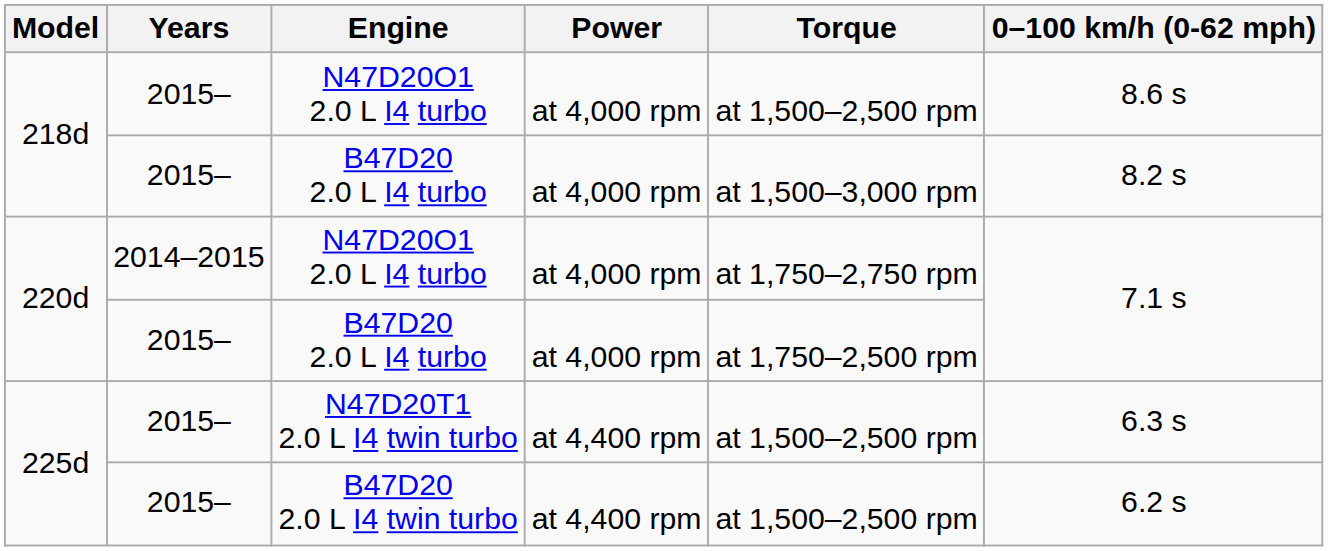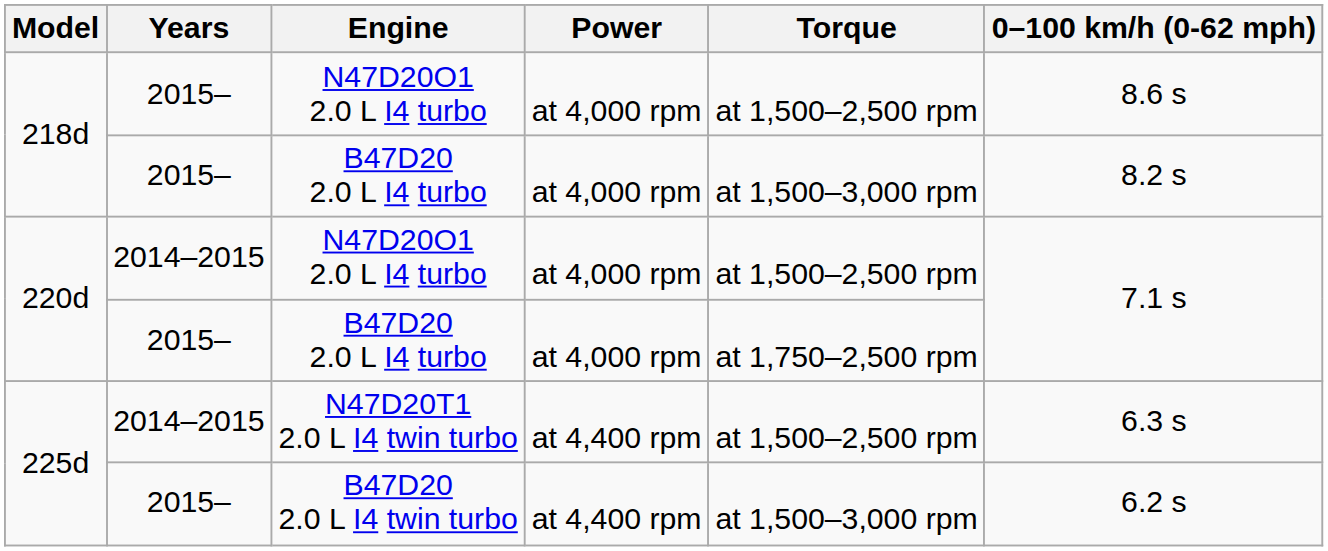220d / N47D20O1 2.0 L I4 turbo | Torque: at 1,750–2,750 rpm -> at 1,500–2,500 rpm
N47D20T1 2.0 L I4 twin turbo | Years: 2015– -> 2014–2015
B47D20 2.0 L I4 twin turbo | Torque: at 1,500–2,500 rpm -> at 1,500–3,000 rpm
